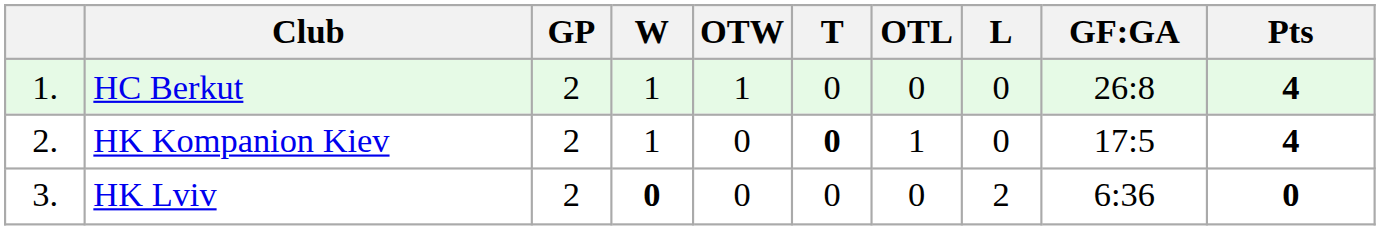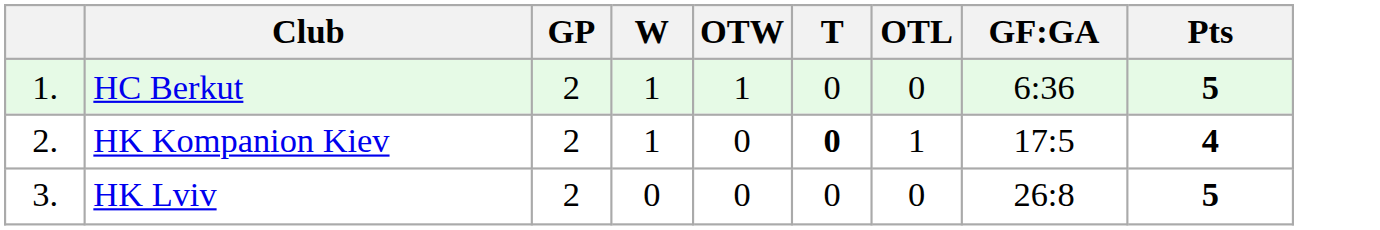- column: L | 0 | 0 | 2
HC Berkut | GF:GA: 26:8 -> 6:36
HC Berkut | Pts: 4 -> 5
HK Lviv | W: bold -> normal
HK Lviv | GF:GA: 6:36 -> 26:8
HK Lviv | Pts: 0 -> 5
